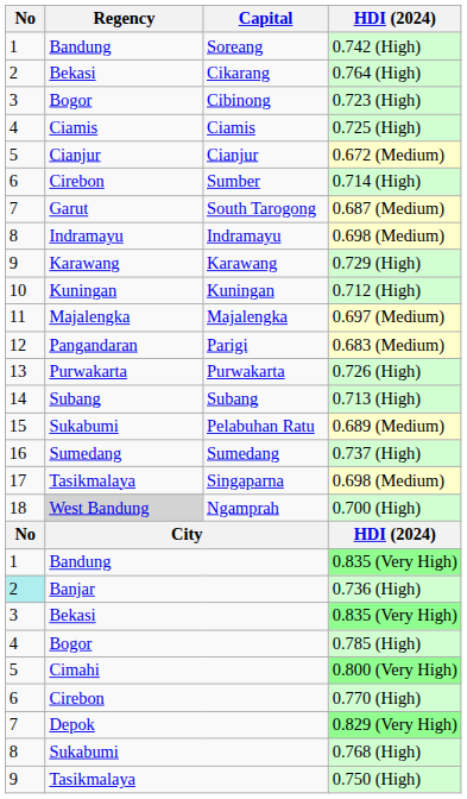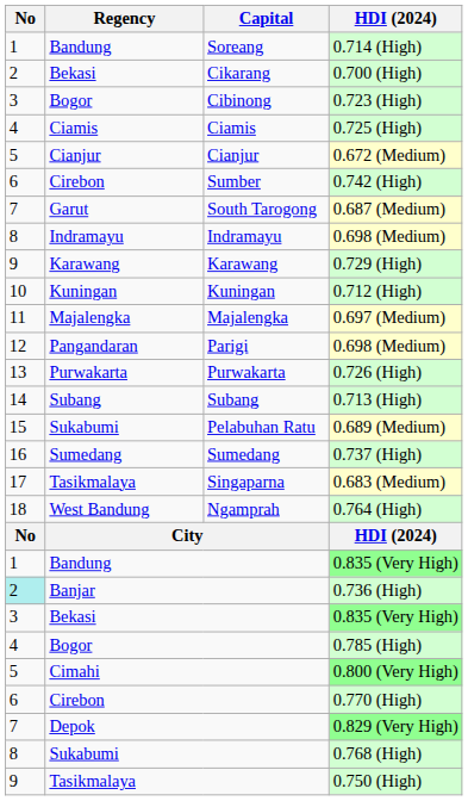Soreang | HDI (2024): 0.742 (High) -> 0.714 (High)
Cikarang | HDI (2024): 0.764 (High) -> 0.700 (High)
Sumber | HDI (2024): 0.714 (High) -> 0.742 (High)
Parigi | HDI (2024): 0.683 (Medium) -> 0.698 (Medium)
Singaparna | HDI (2024): 0.698 (Medium) -> 0.683 (Medium)
Ngamprah | Regency: lightgrey background -> no background
Ngamprah | HDI (2024): 0.700 (High) -> 0.764 (High)
